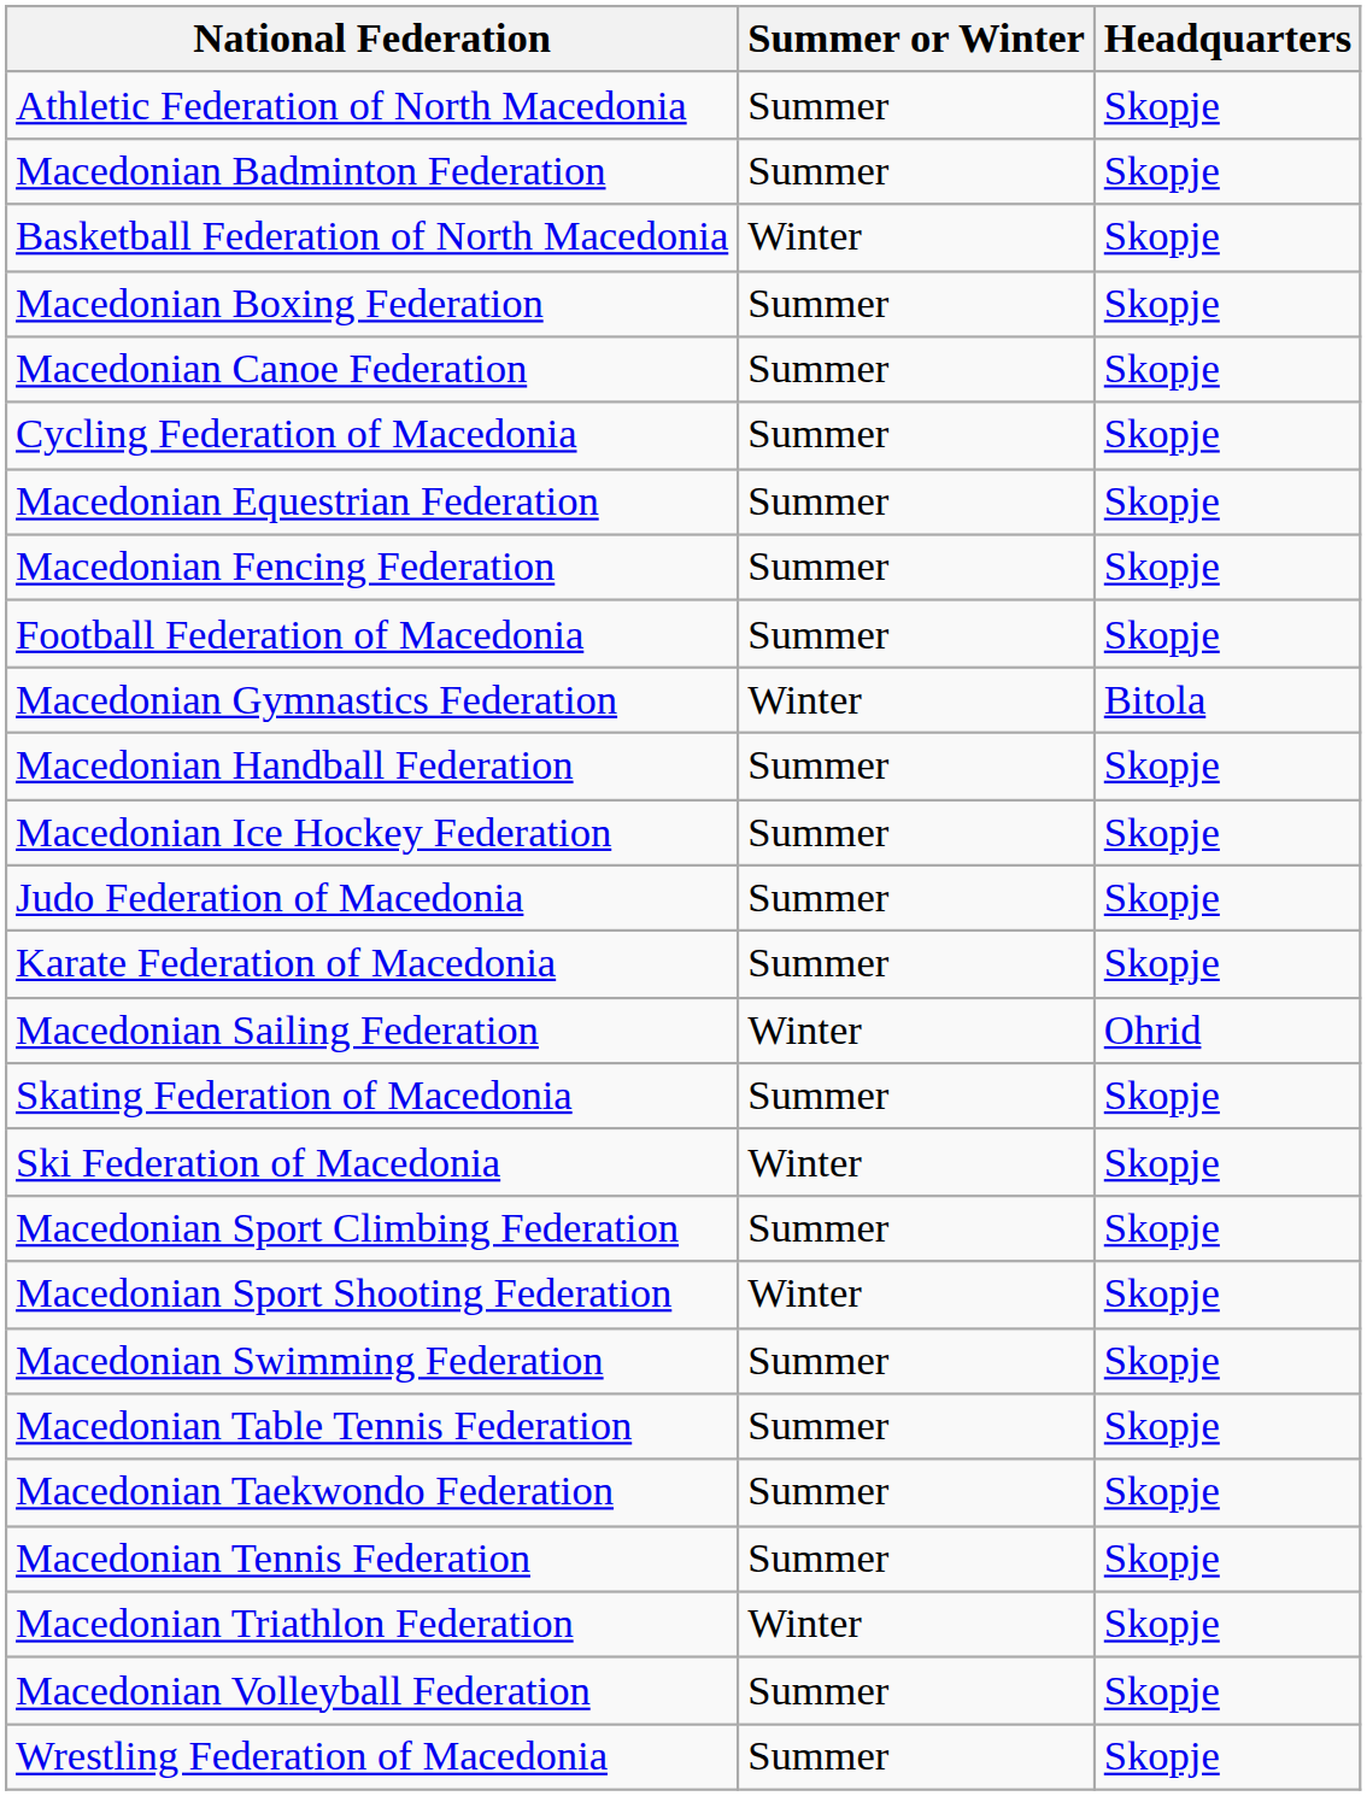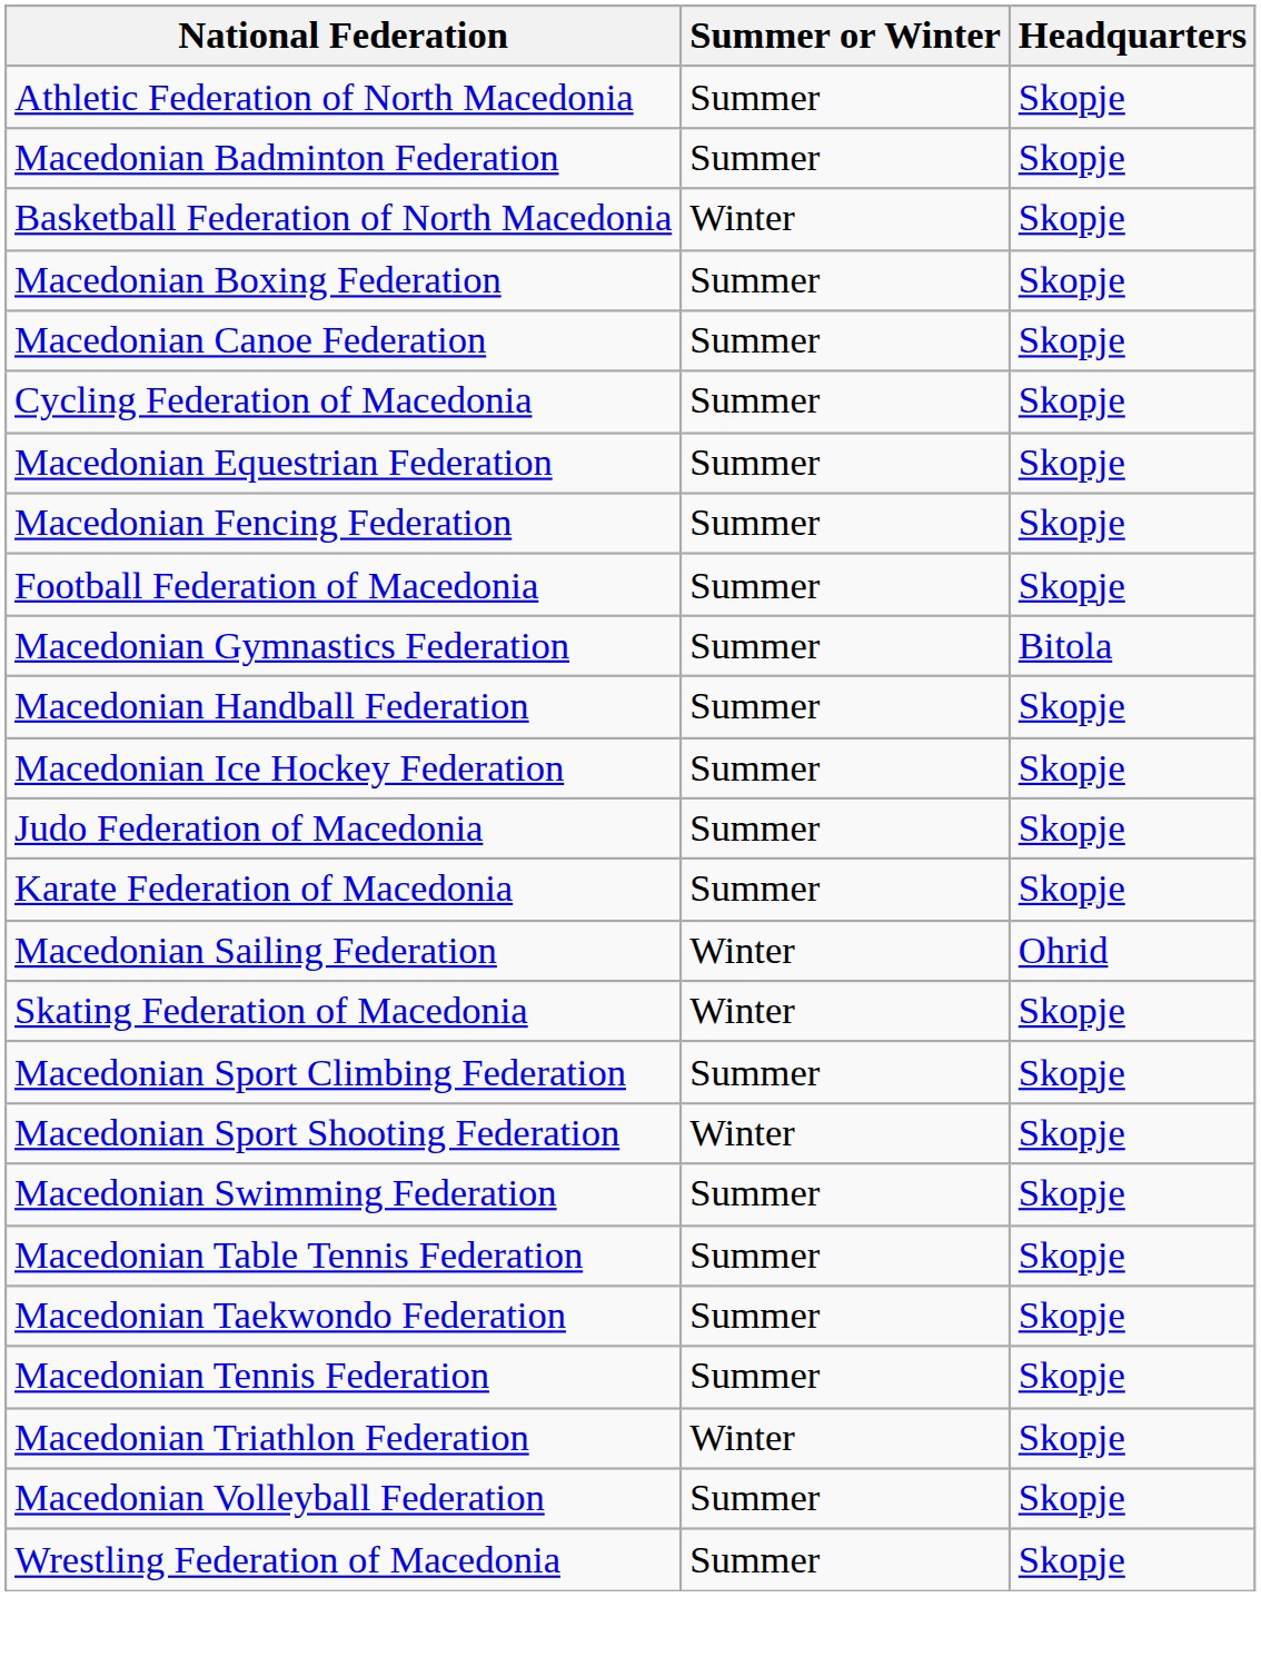Macedonian Gymnastics Federation | Summer or Winter: Winter -> Summer
Skating Federation of Macedonia | Summer or Winter: Summer -> Winter
- row: Ski Federation of Macedonia | Winter | Skopje
